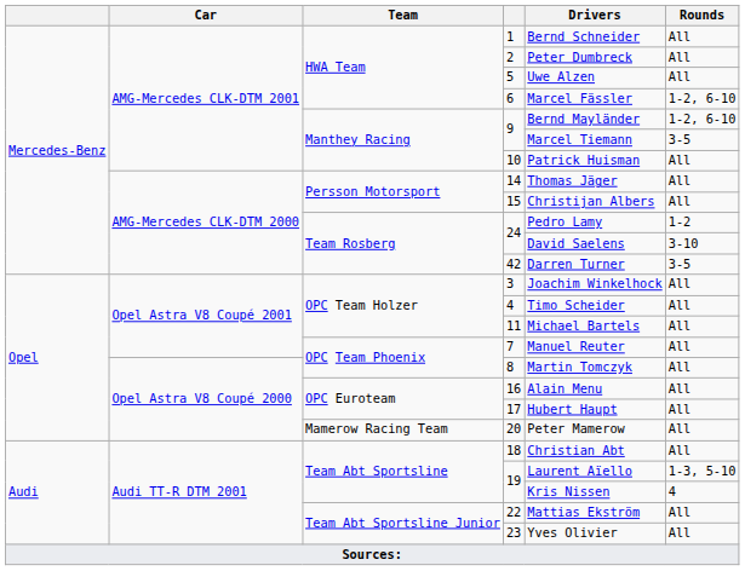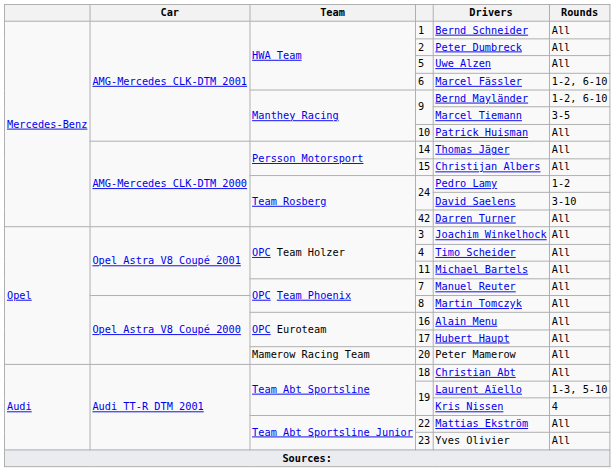42 | Rounds: 3-5 -> All
